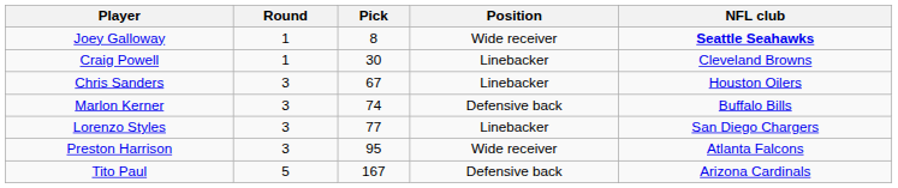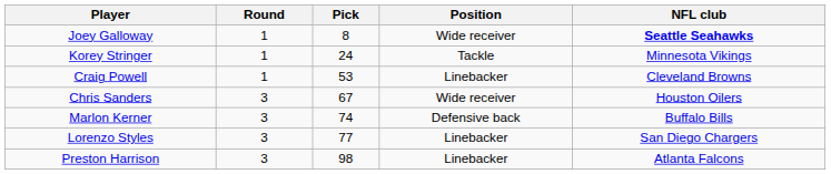+ row: Korey Stringer | 1 | 24 | Tackle | Minnesota Vikings
Craig Powell | Pick: 30 -> 53
Chris Sanders | Position: Linebacker -> Wide receiver
Preston Harrison | Pick: 95 -> 98
Preston Harrison | Position: Wide receiver -> Linebacker
- row: Tito Paul | 5 | 167 | Defensive back | Arizona Cardinals
